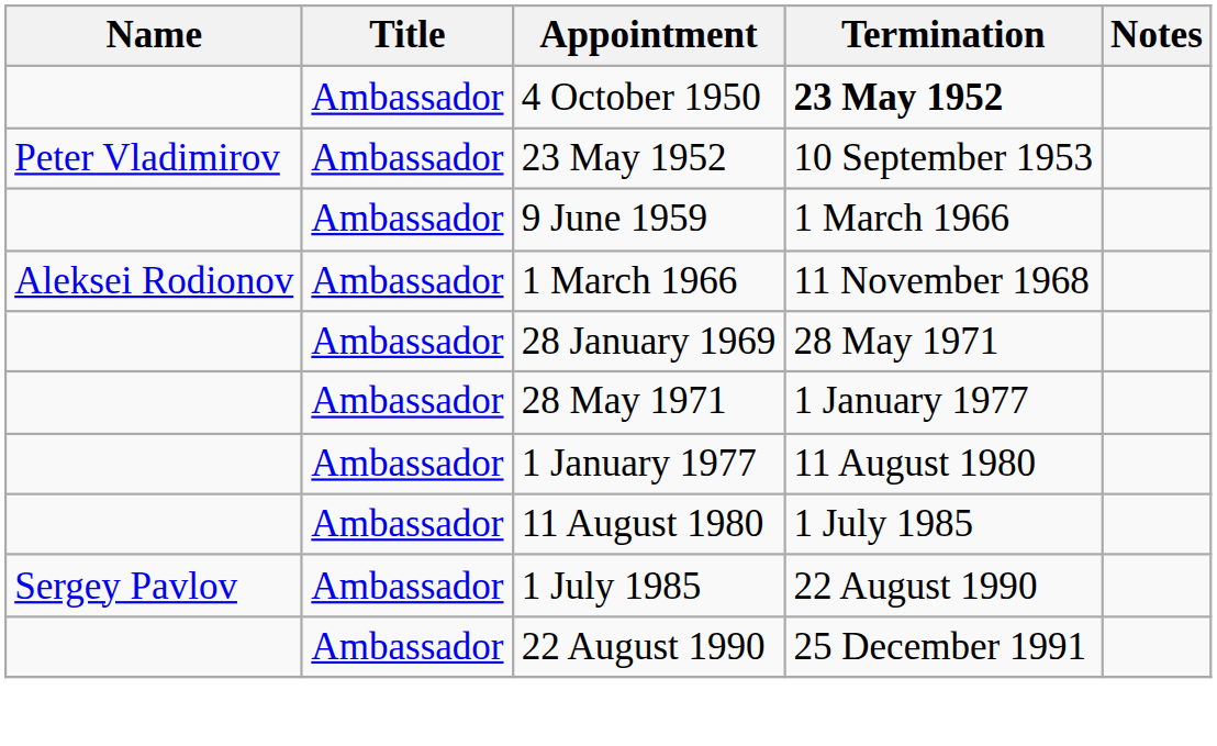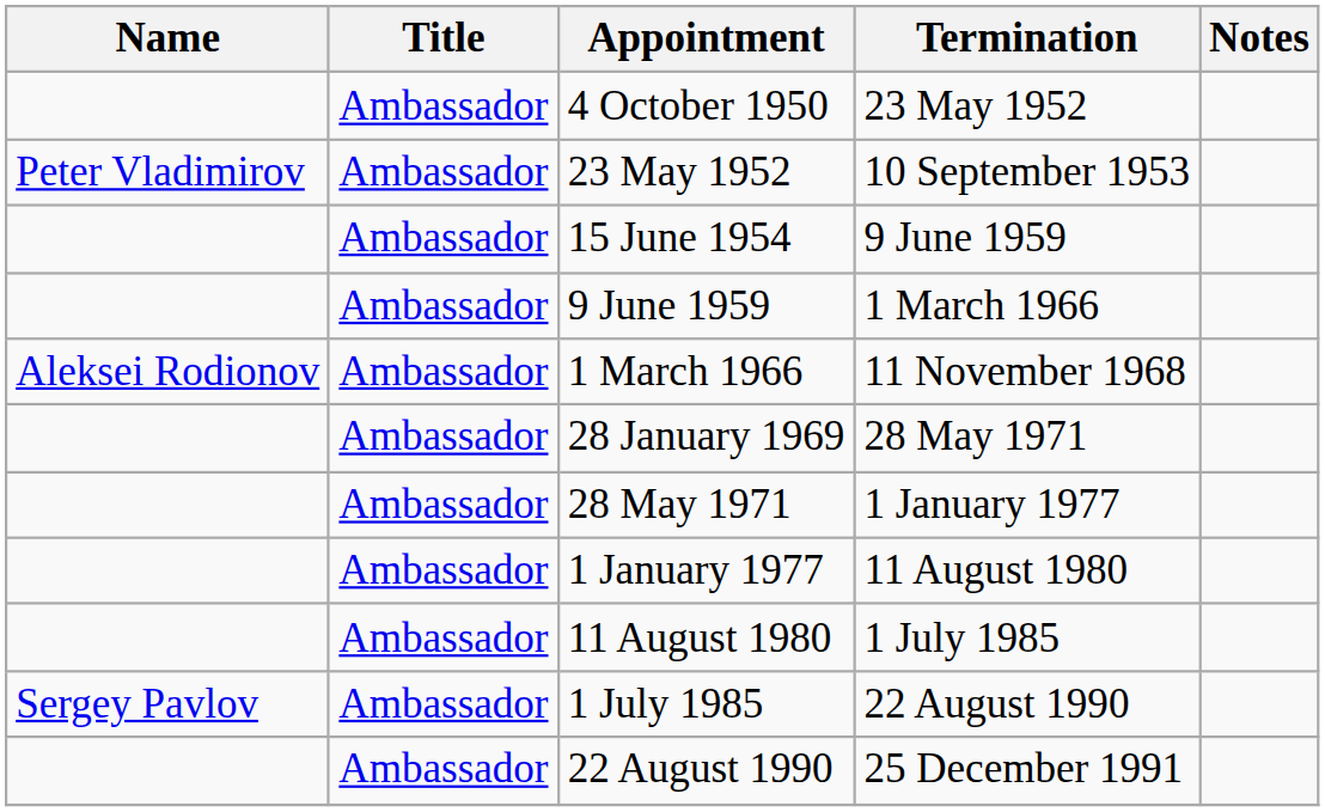4 October 1950 | Termination: bold -> normal
+ row: Ambassador | 15 June 1954 | 9 June 1959
